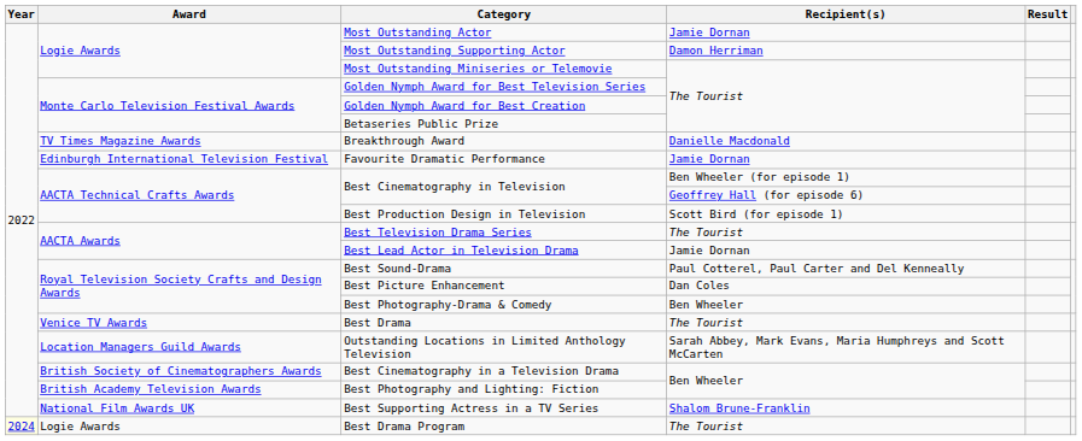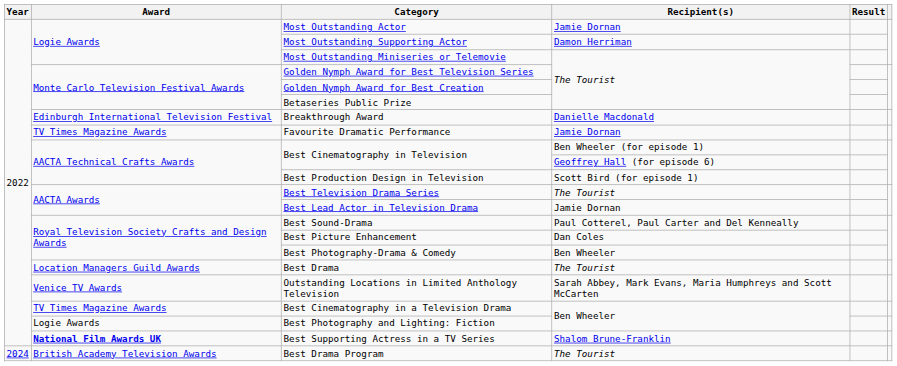Breakthrough Award | Award: TV Times Magazine Awards -> Edinburgh International Television Festival
Favourite Dramatic Performance | Award: Edinburgh International Television Festival -> TV Times Magazine Awards
Best Drama | Award: Venice TV Awards -> Location Managers Guild Awards
Outstanding Locations in Limited Anthology Television | Award: Location Managers Guild Awards -> Venice TV Awards
Best Cinematography in a Television Drama | Award: British Society of Cinematographers Awards -> TV Times Magazine Awards
Best Photography and Lighting: Fiction | Award: British Academy Television Awards -> Logie Awards
Best Supporting Actress in a TV Series | Award: normal -> bold
Best Drama Program | Year: lightyellow background -> no background
Best Drama Program | Award: Logie Awards -> British Academy Television Awards
